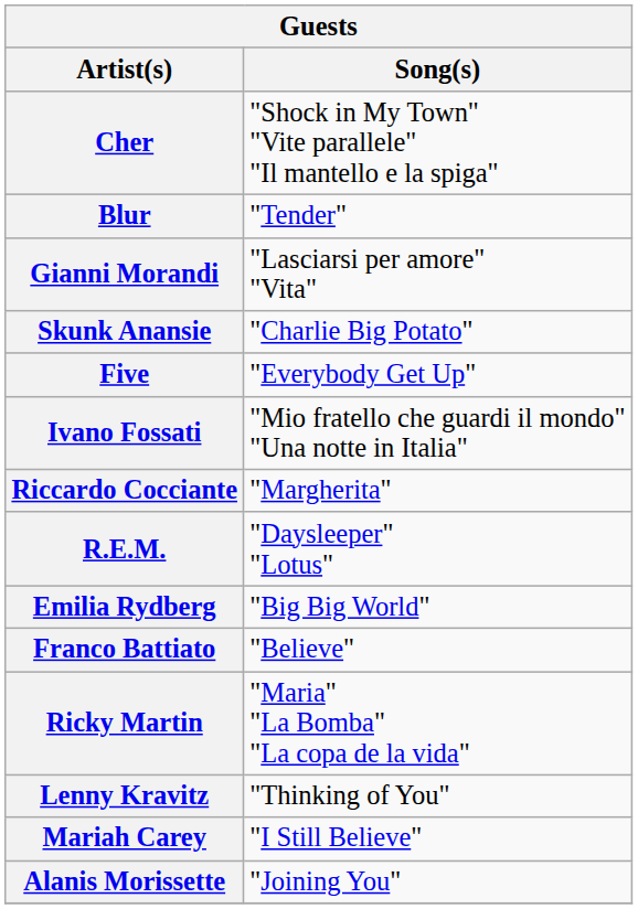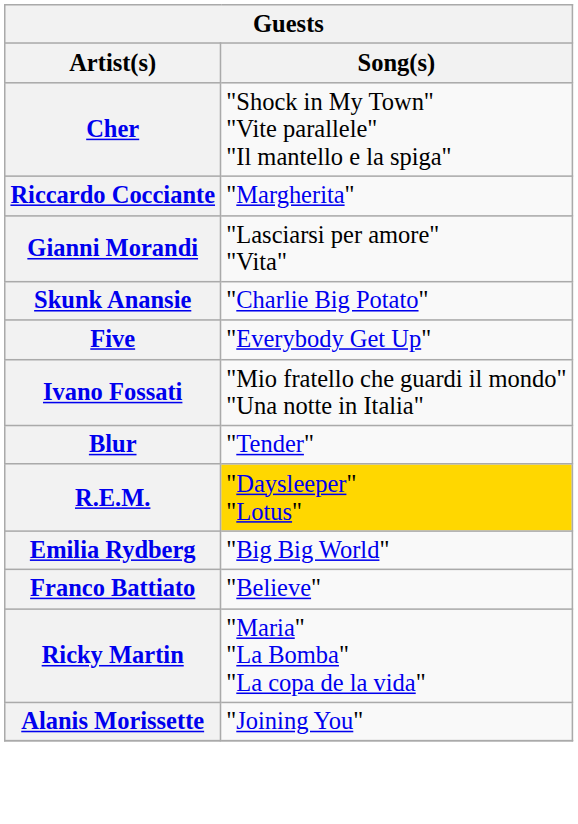rows swapped: Blur <-> Riccardo Cocciante
R.E.M. | Song(s): no background -> gold background
- row: Lenny Kravitz | "Thinking of You"
- row: Mariah Carey | "I Still Believe"
